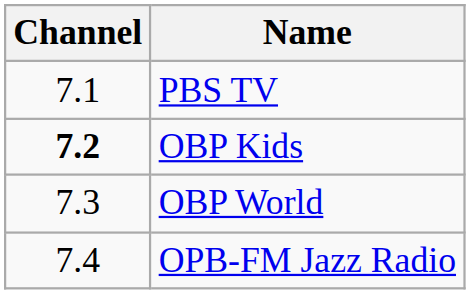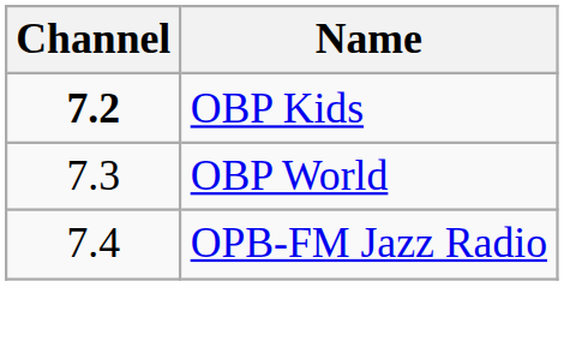- row: 7.1 | PBS TV
